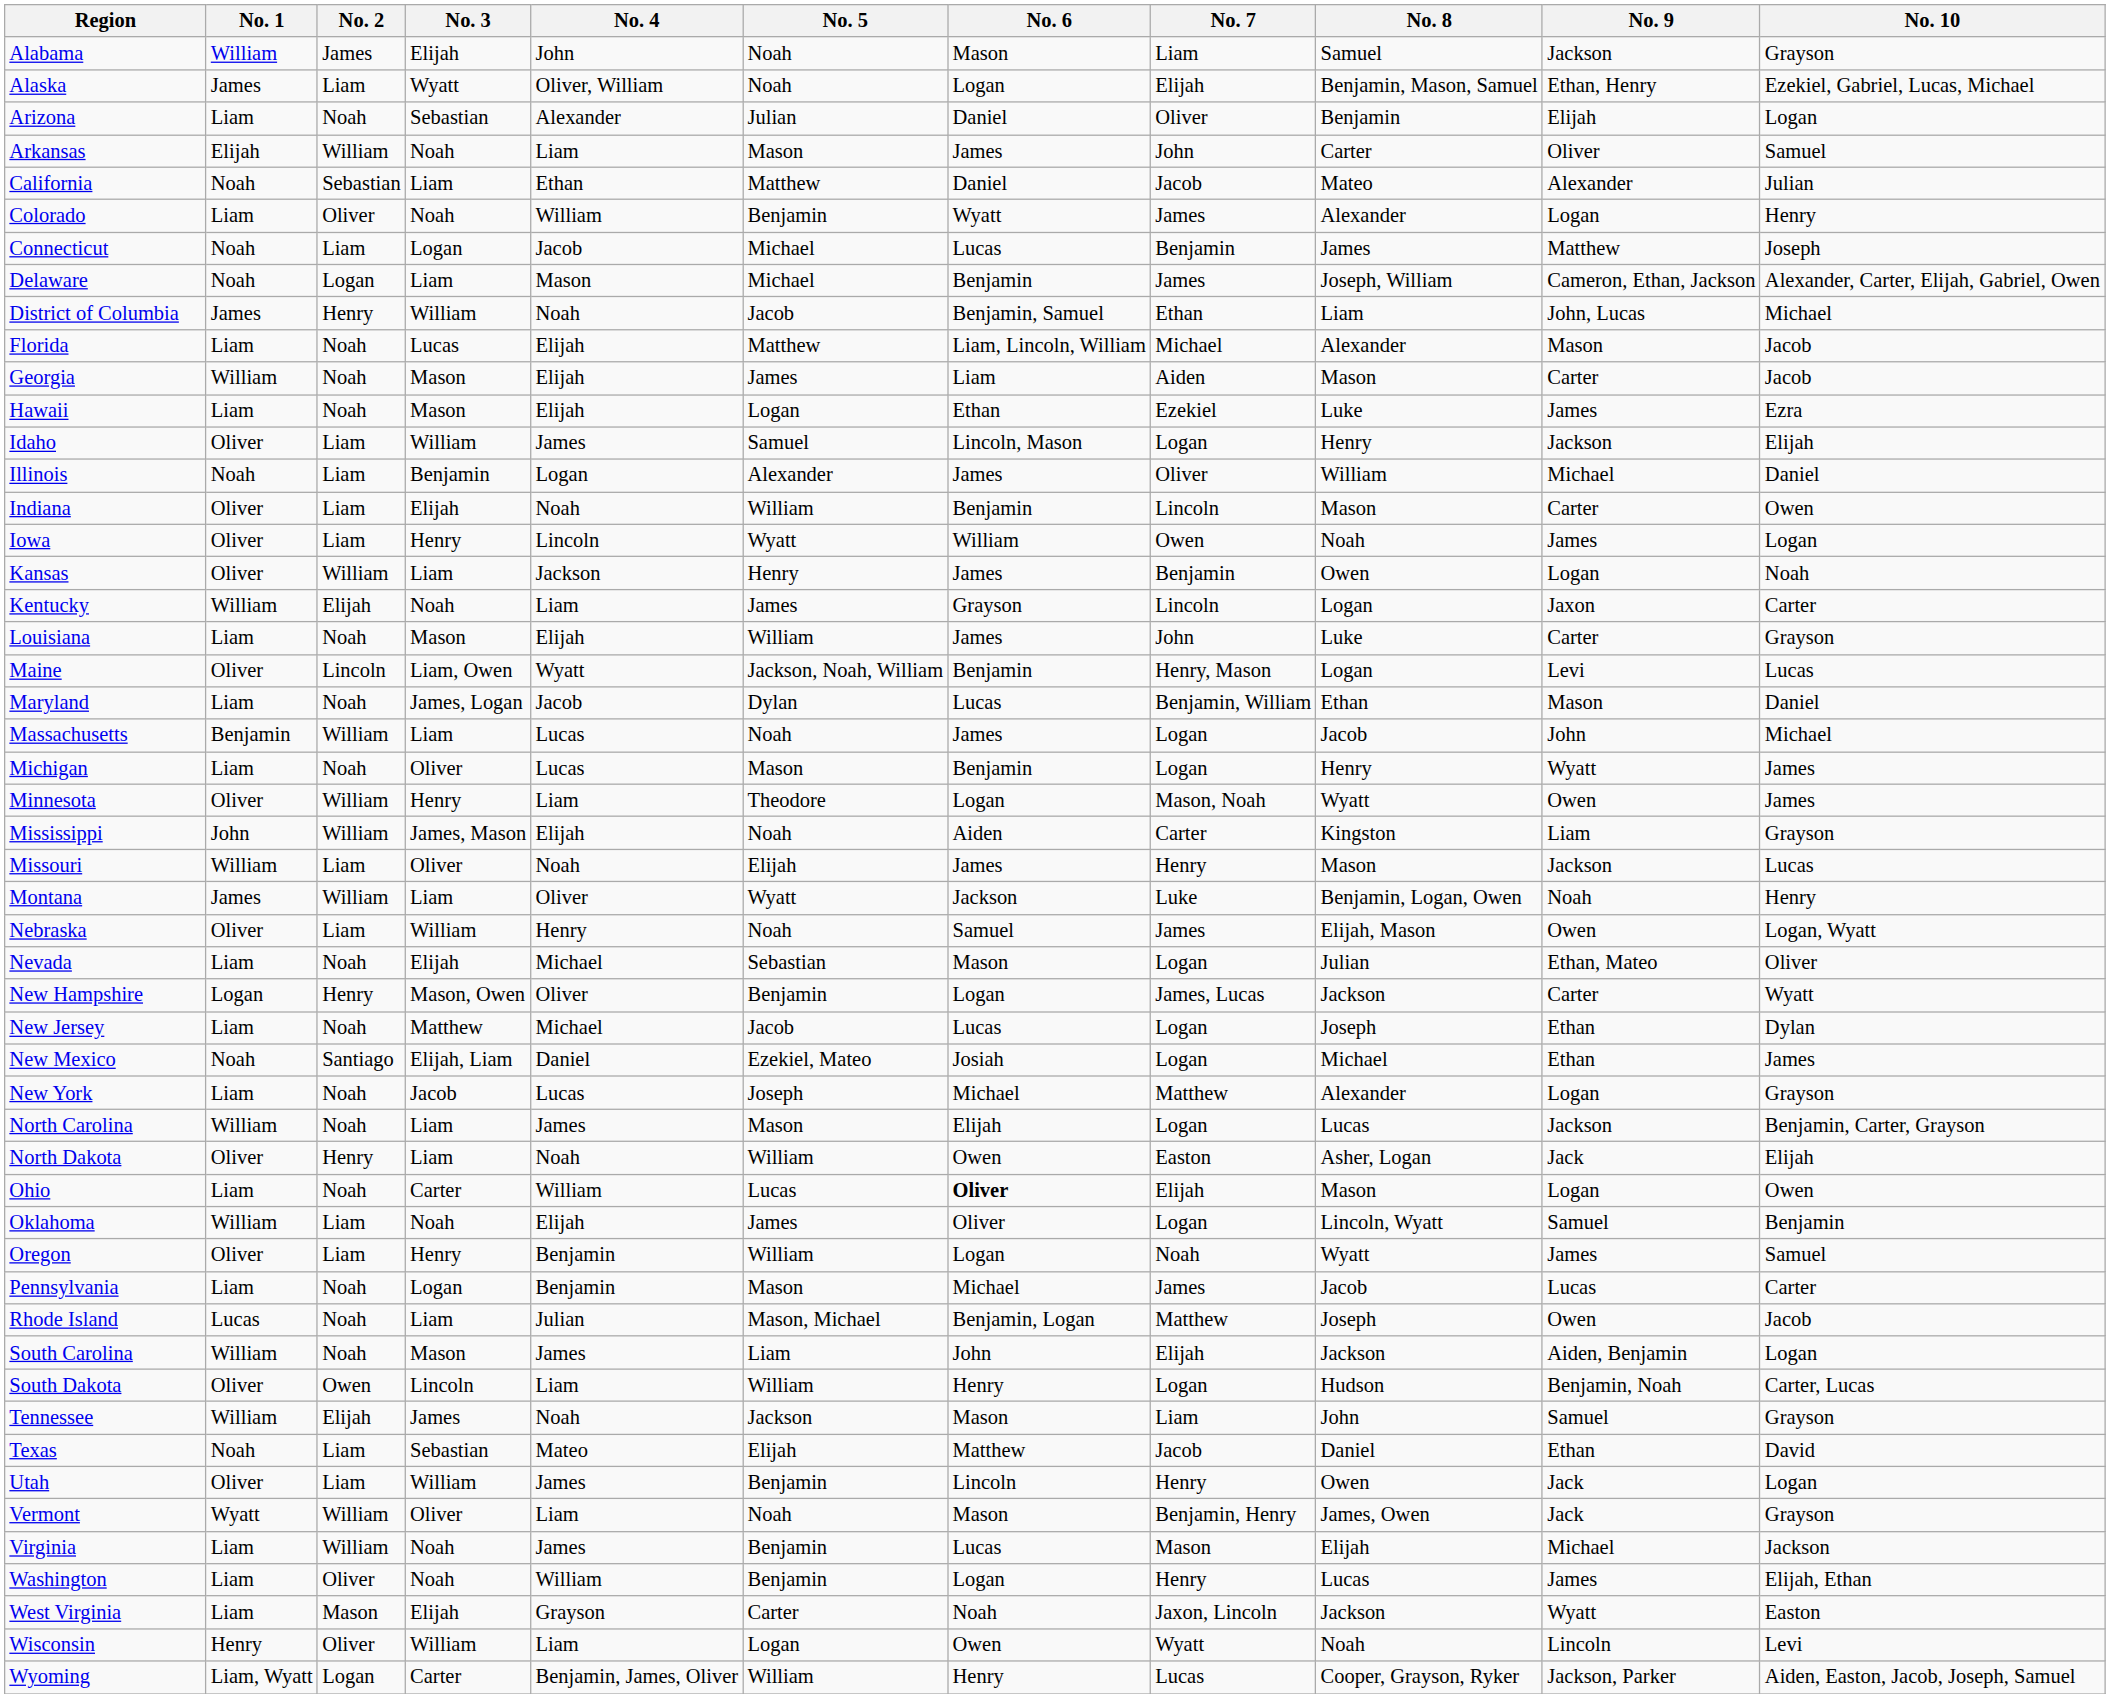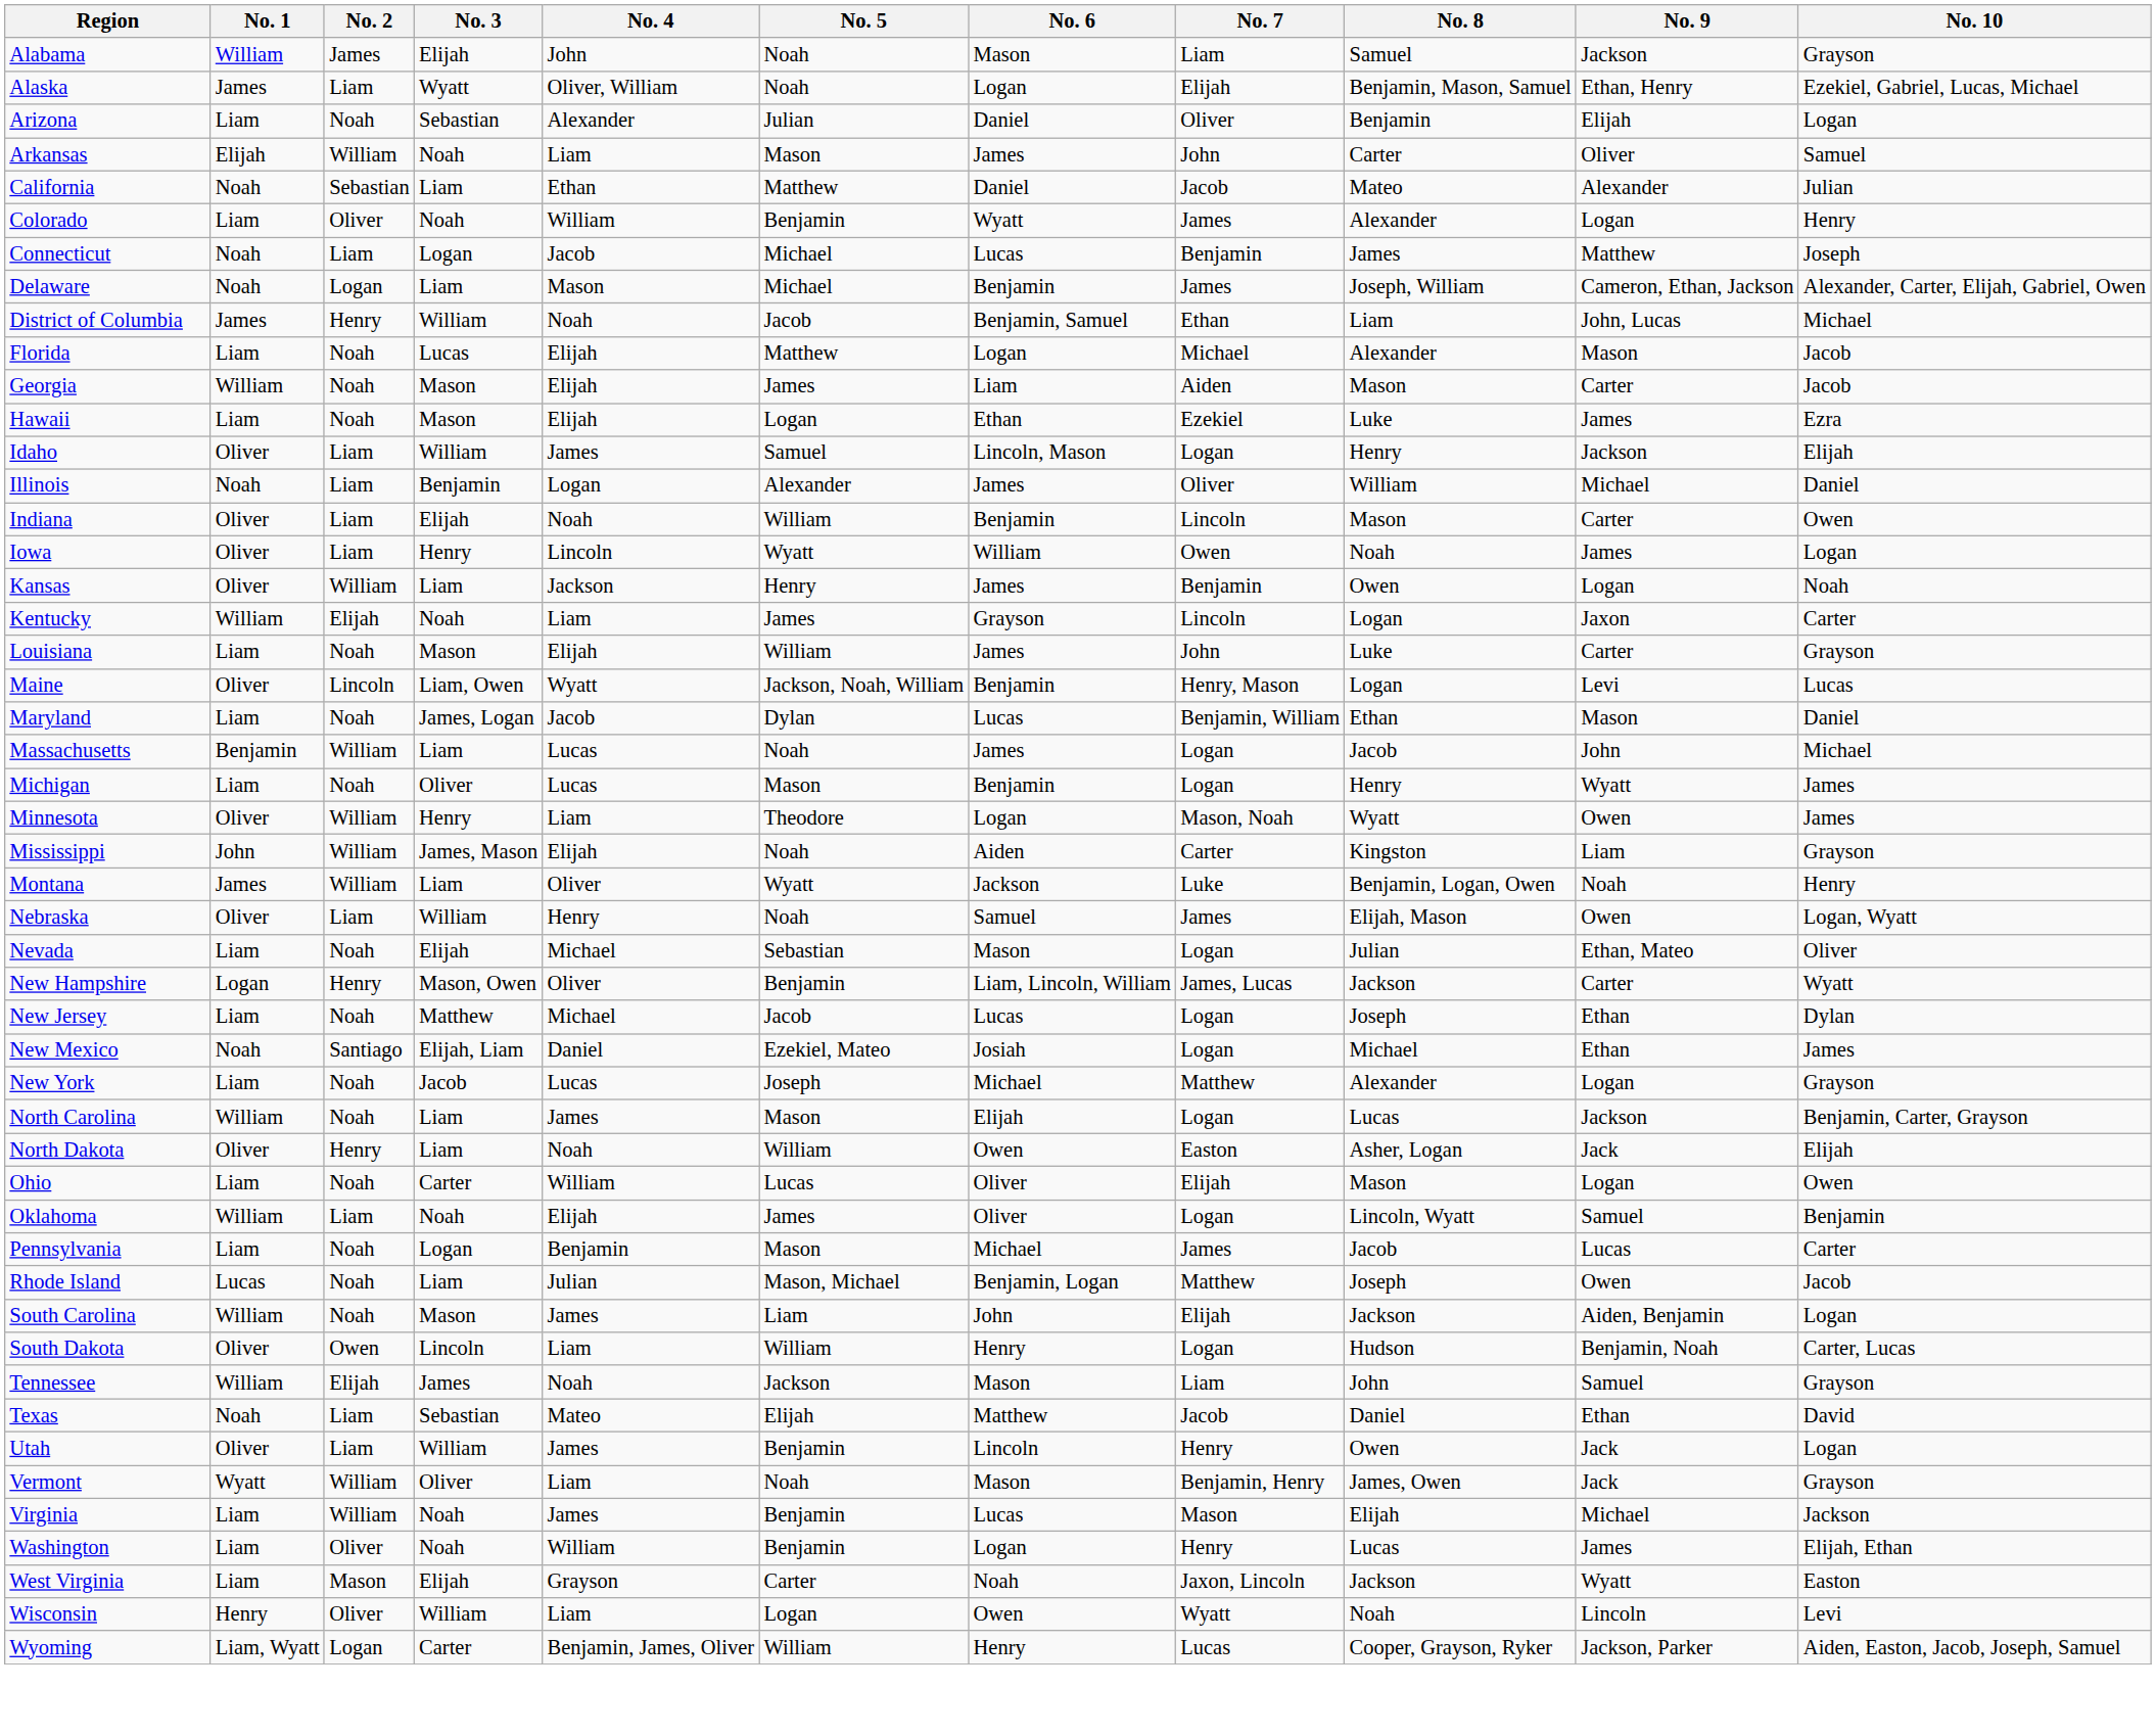Florida | No. 6: Liam, Lincoln, William -> Logan
- row: Missouri | William | Liam | Oliver | Noah | Elijah | James | Henry | Mason | Jackson | Lucas
New Hampshire | No. 6: Logan -> Liam, Lincoln, William
Ohio | No. 6: bold -> normal
- row: Oregon | Oliver | Liam | Henry | Benjamin | William | Logan | Noah | Wyatt | James | Samuel
